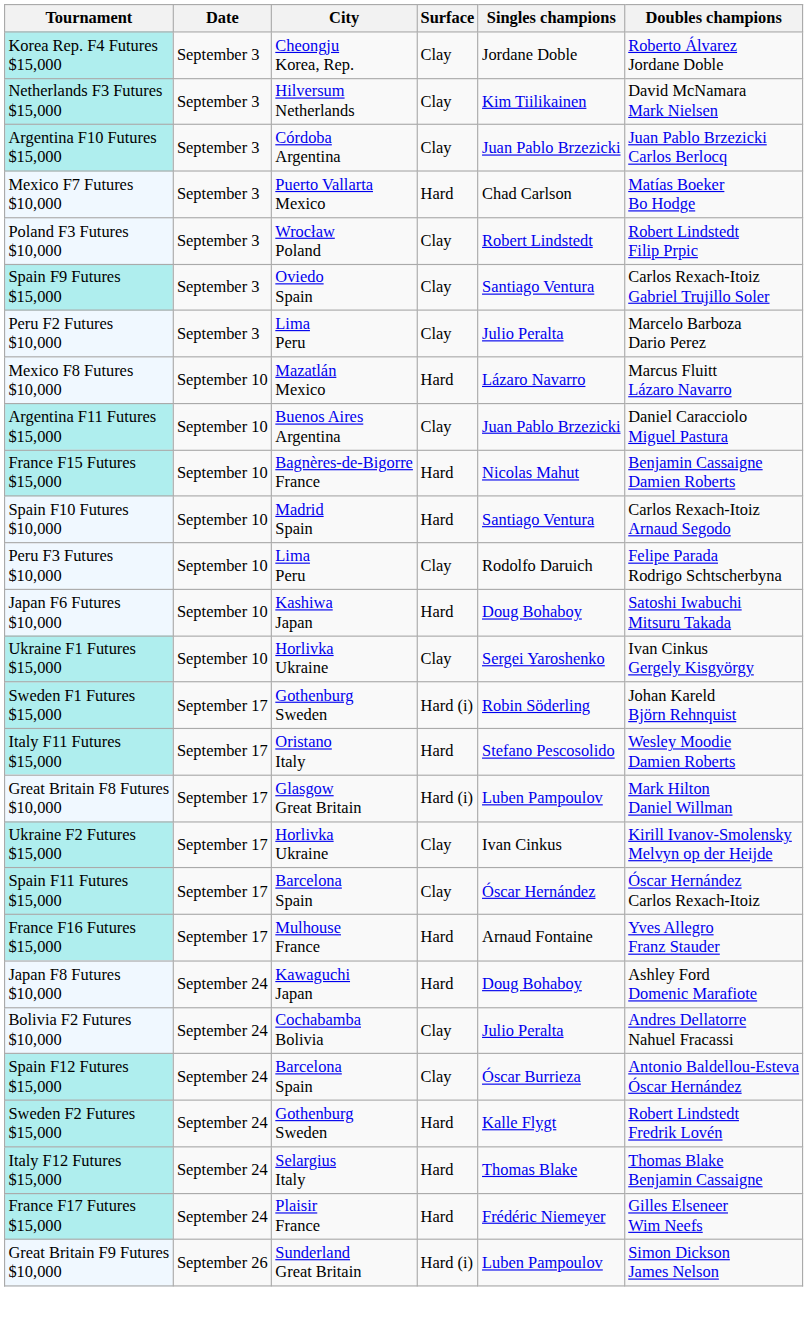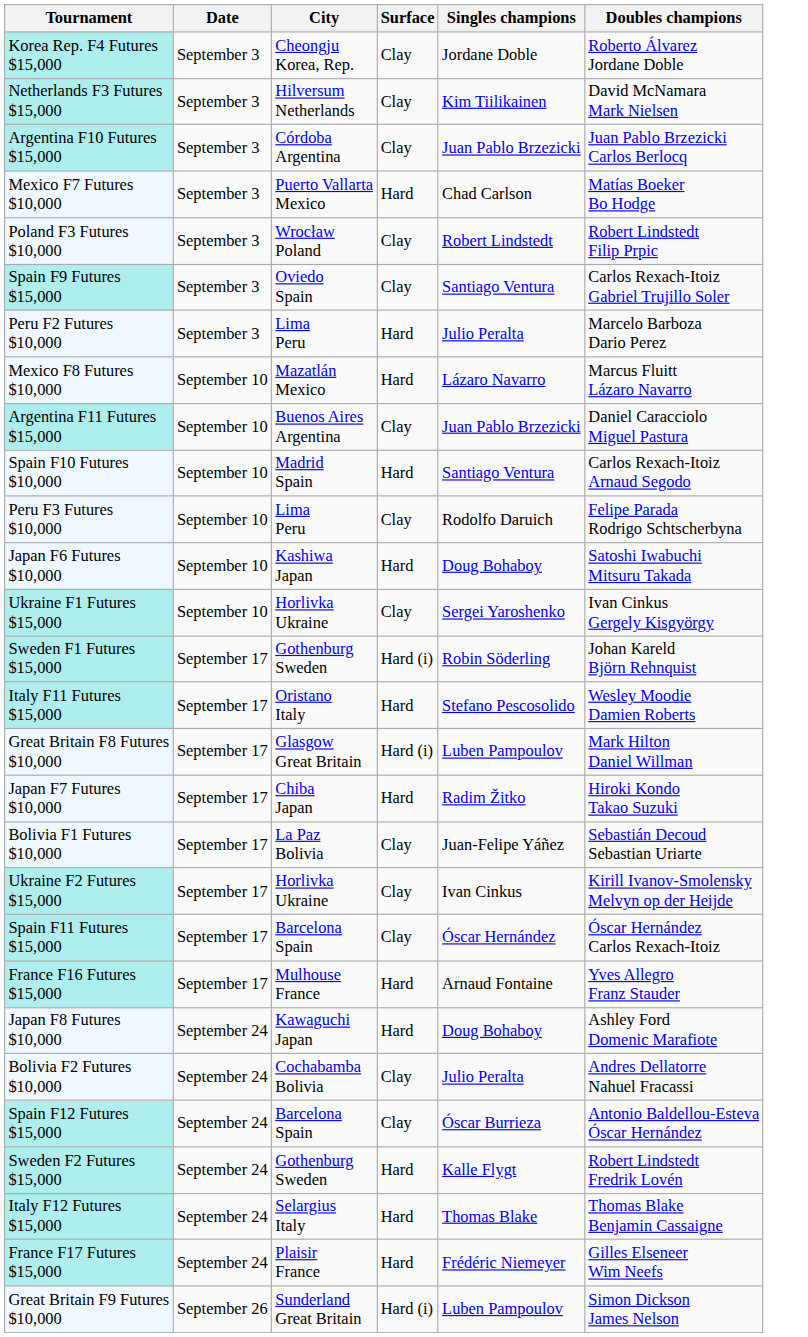Peru F2 Futures $10,000 | Surface: Clay -> Hard
- row: France F15 Futures $15,000 | September 10 | Bagnères-de-Bigorre France | Hard | Nicolas Mahut | Benjamin Cassaigne Damien Roberts
+ row: Japan F7 Futures $10,000 | September 17 | Chiba Japan | Hard | Radim Žitko | Hiroki Kondo Takao Suzuki
+ row: Bolivia F1 Futures $10,000 | September 17 | La Paz Bolivia | Clay | Juan-Felipe Yáñez | Sebastián Decoud Sebastian Uriarte
